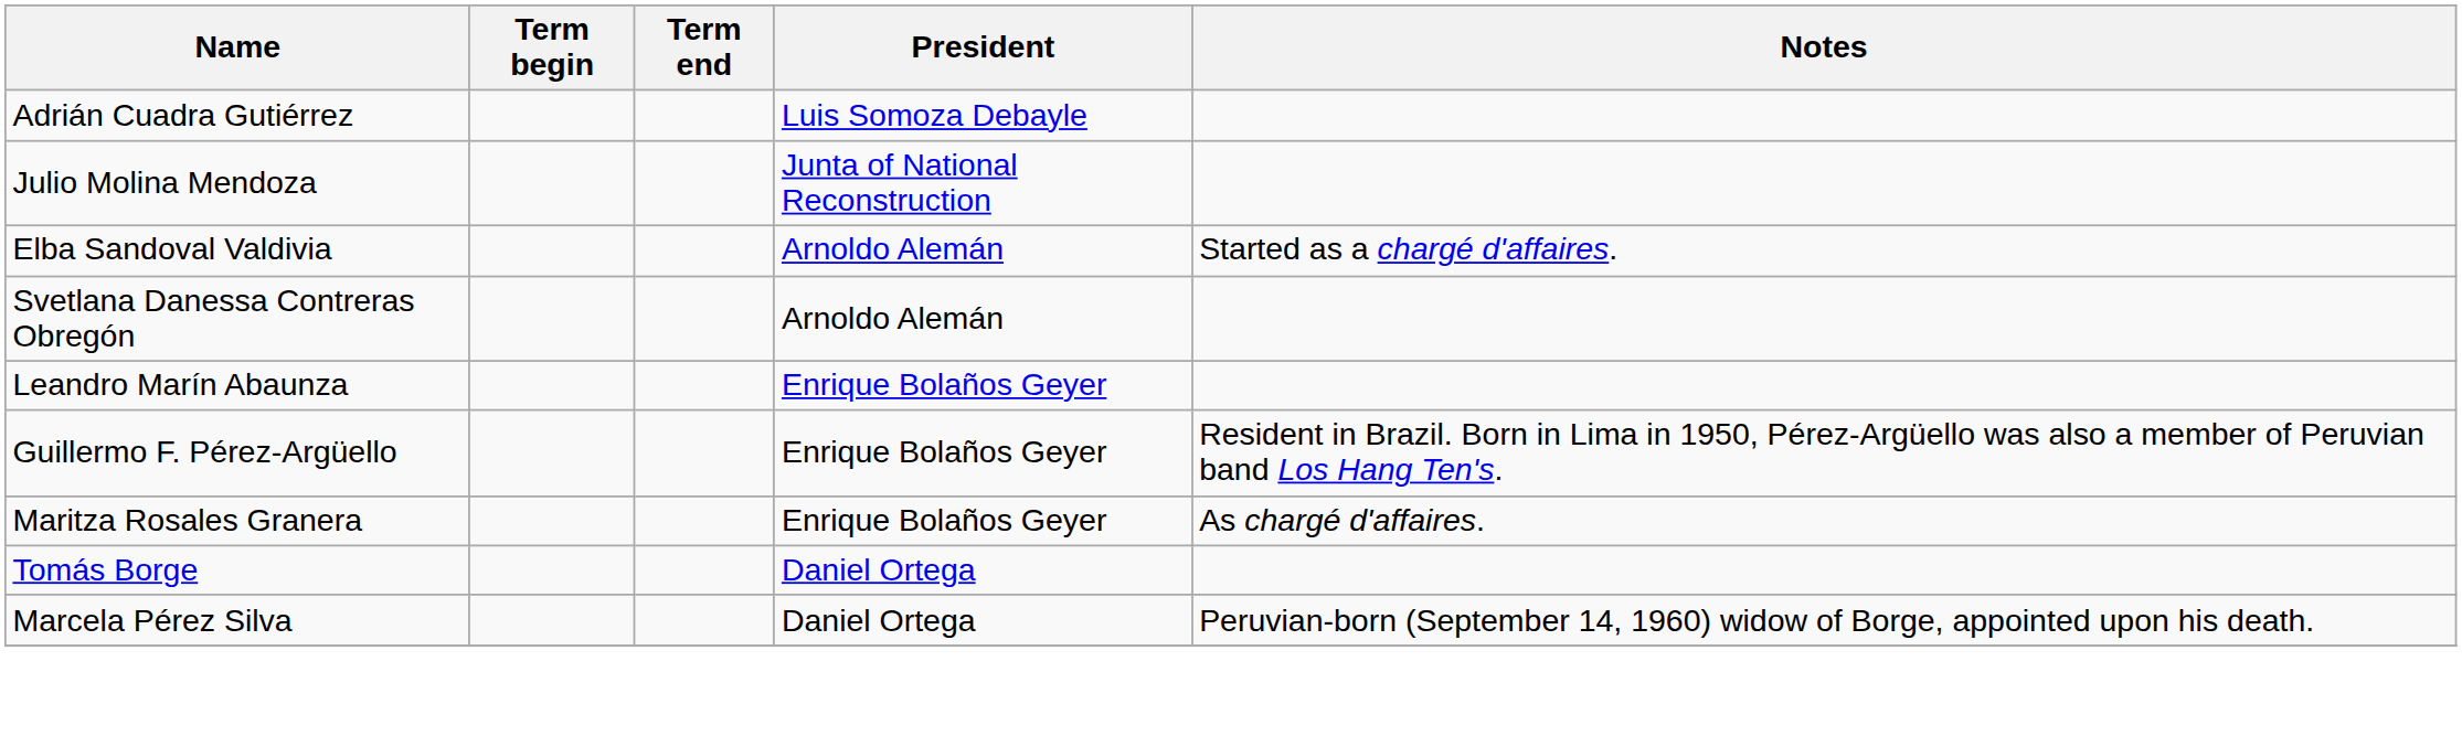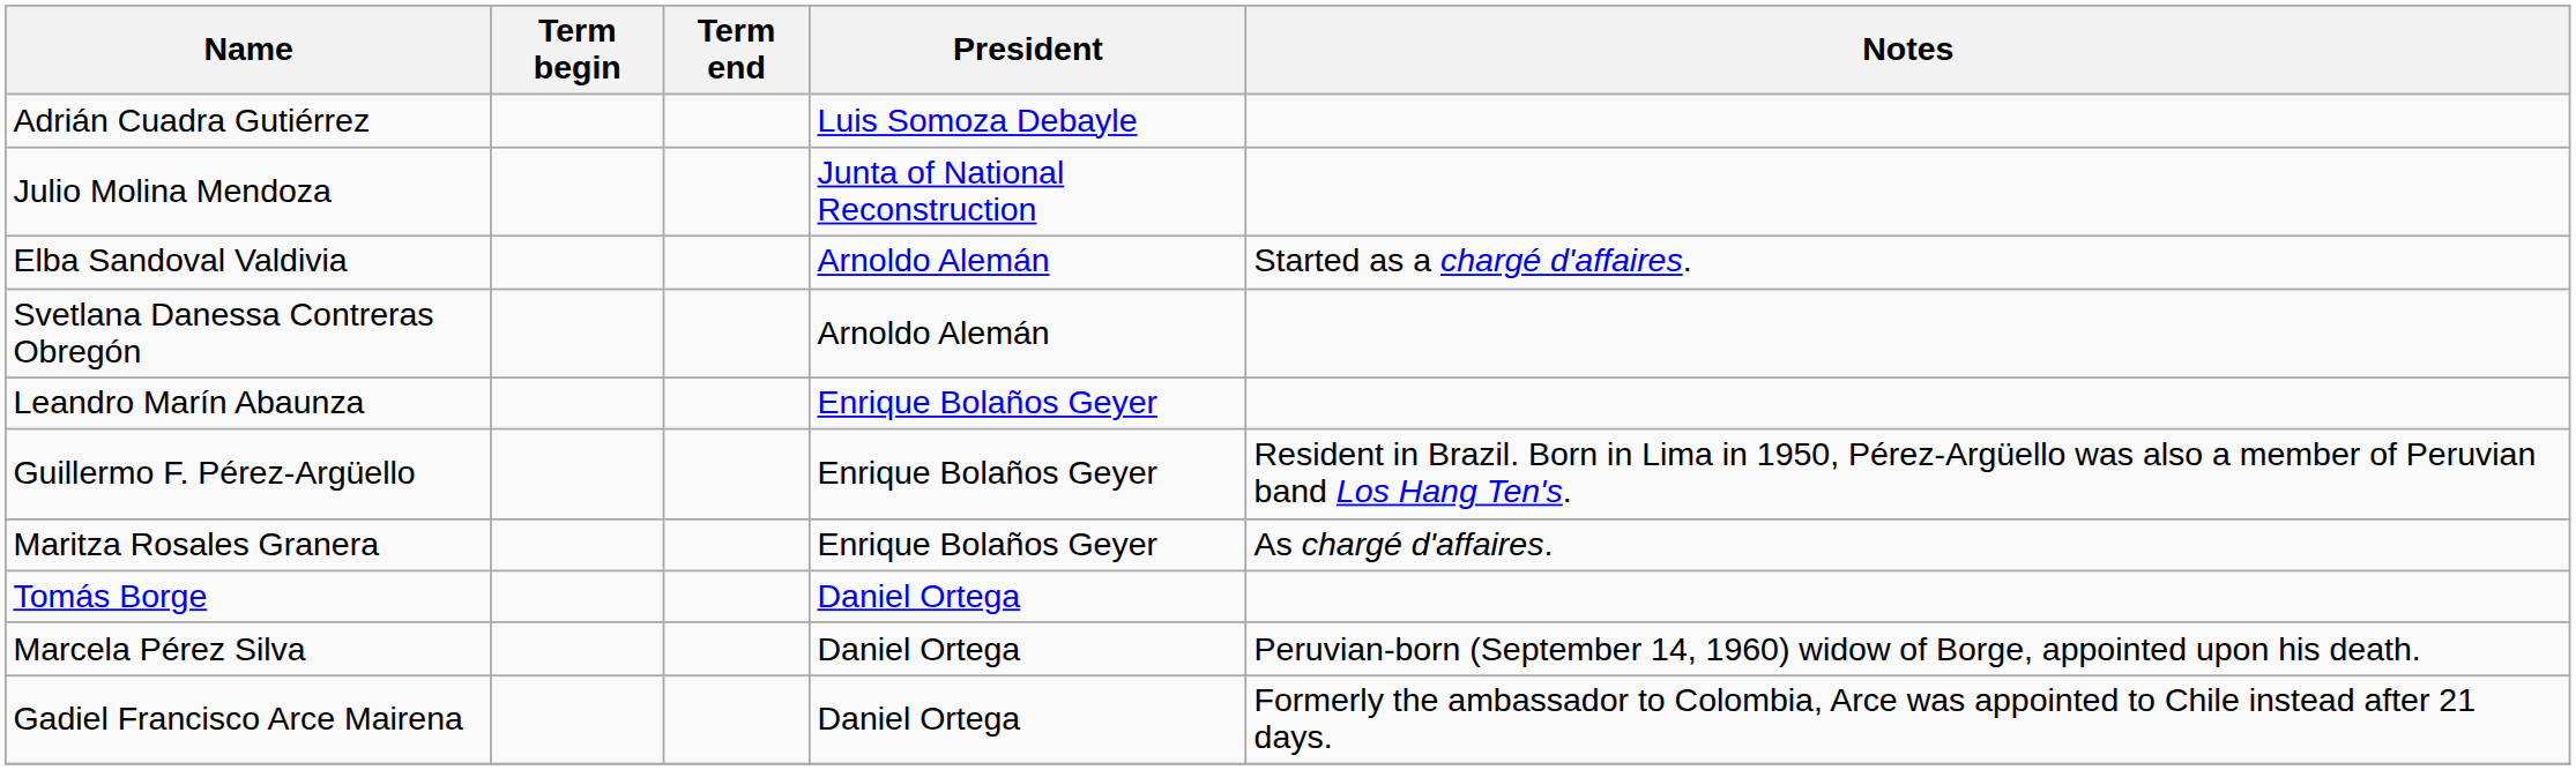+ row: Gadiel Francisco Arce Mairena | Daniel Ortega | Formerly the ambassador to Colombia, Arce was appointed to Chile instead after 21 days.
